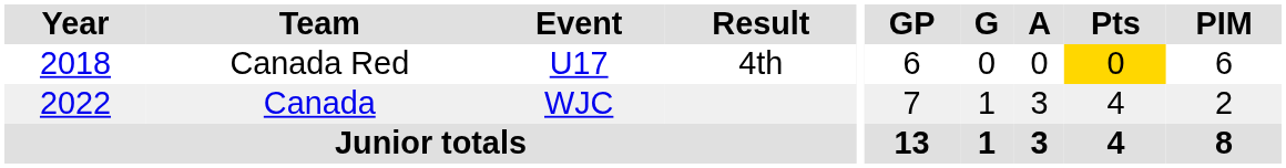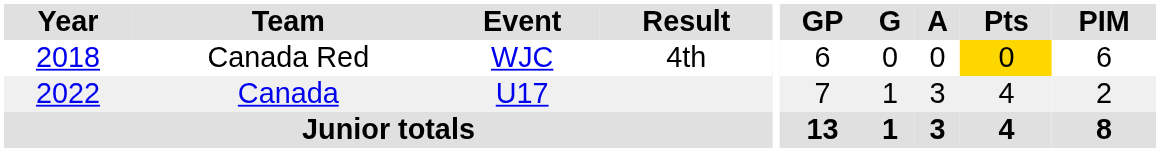Canada Red | Event: U17 -> WJC
Canada | Event: WJC -> U17
